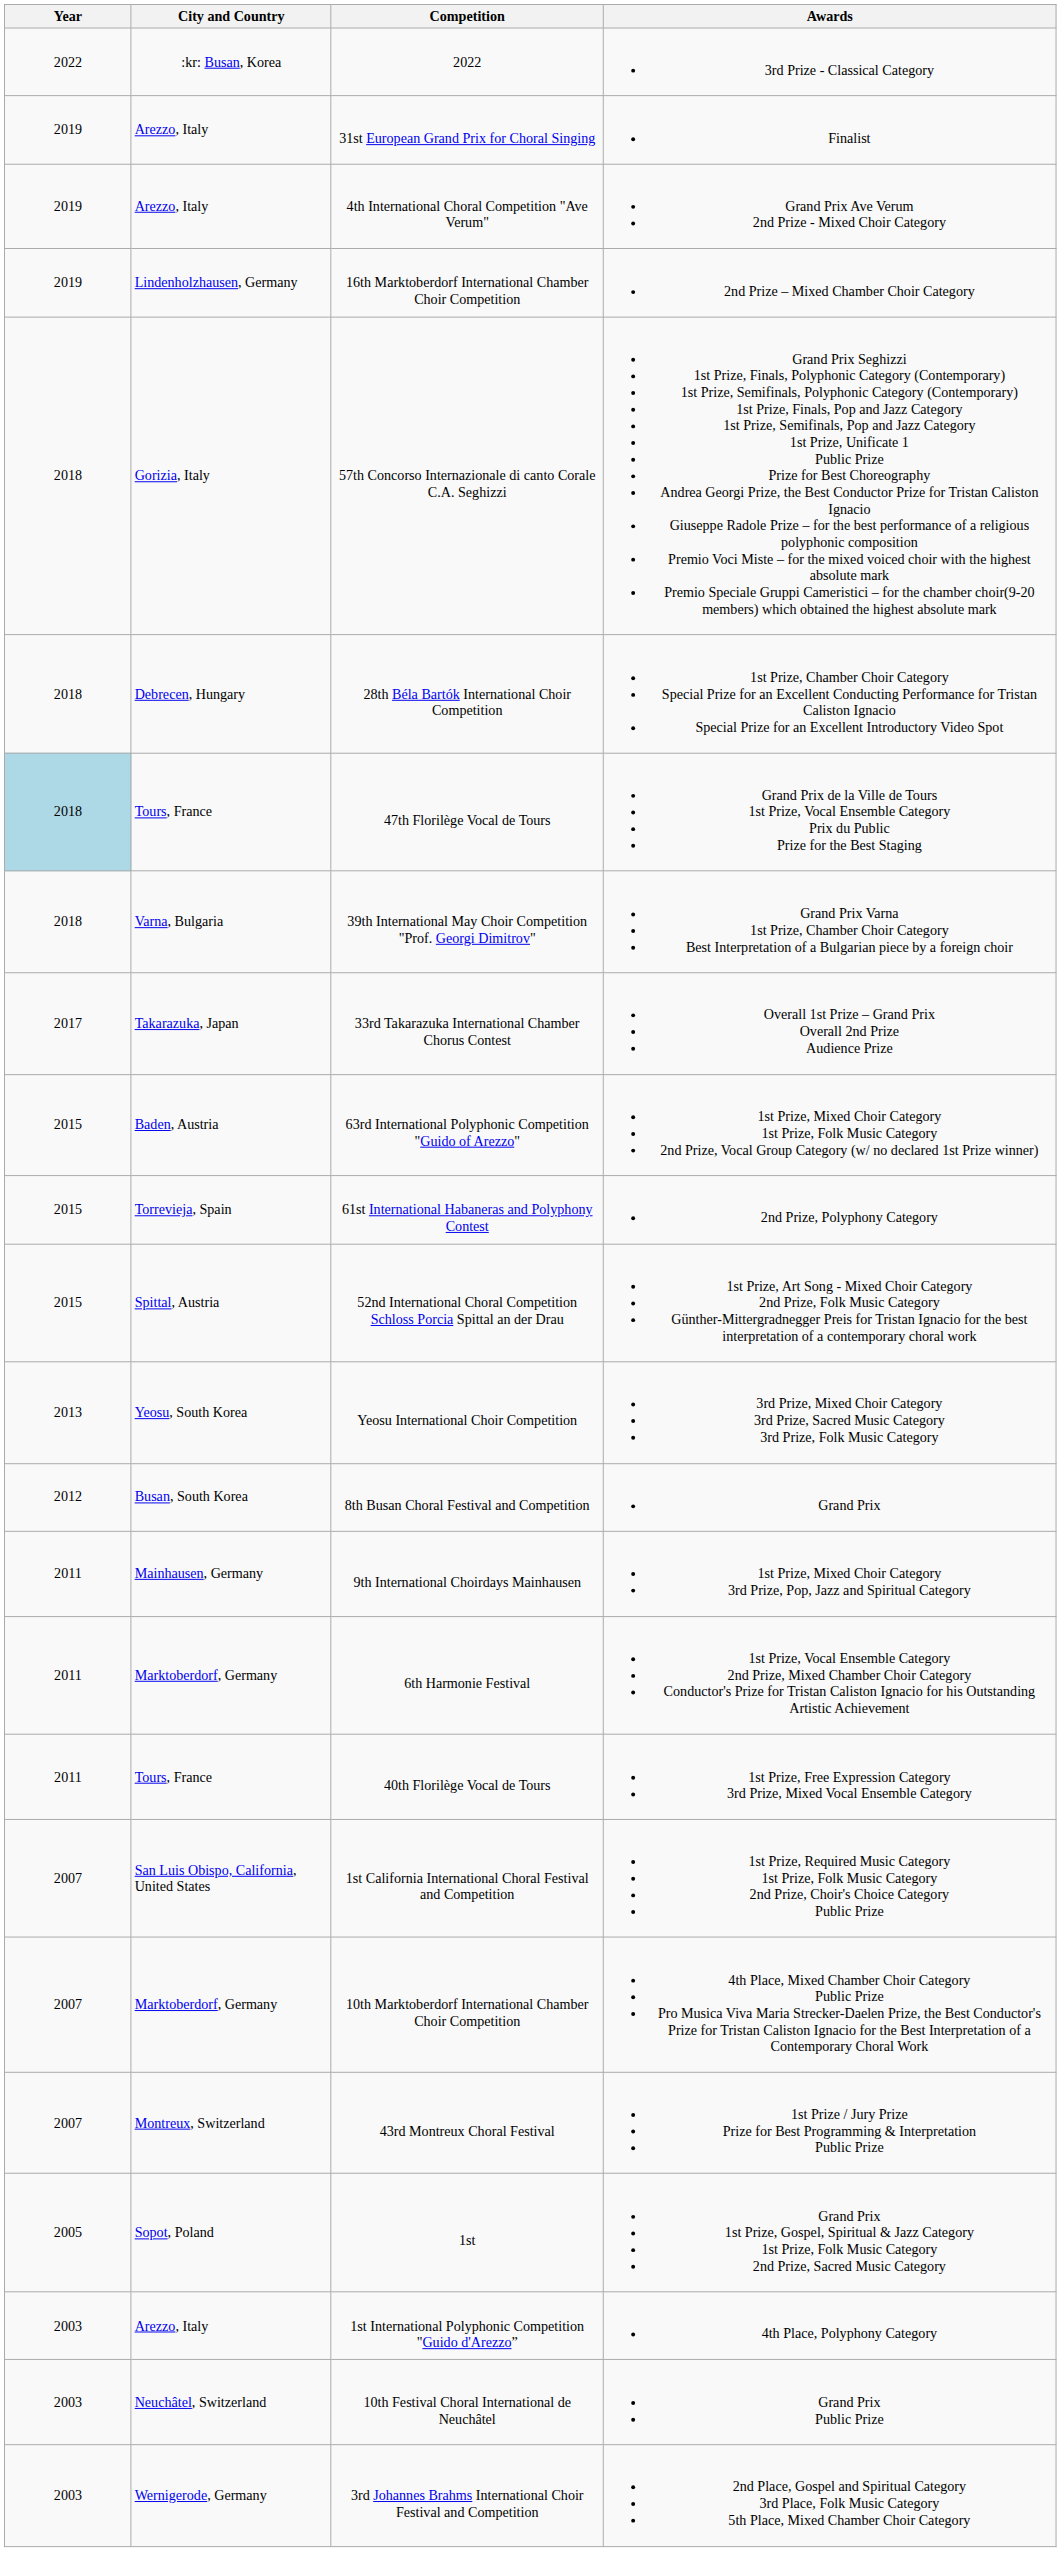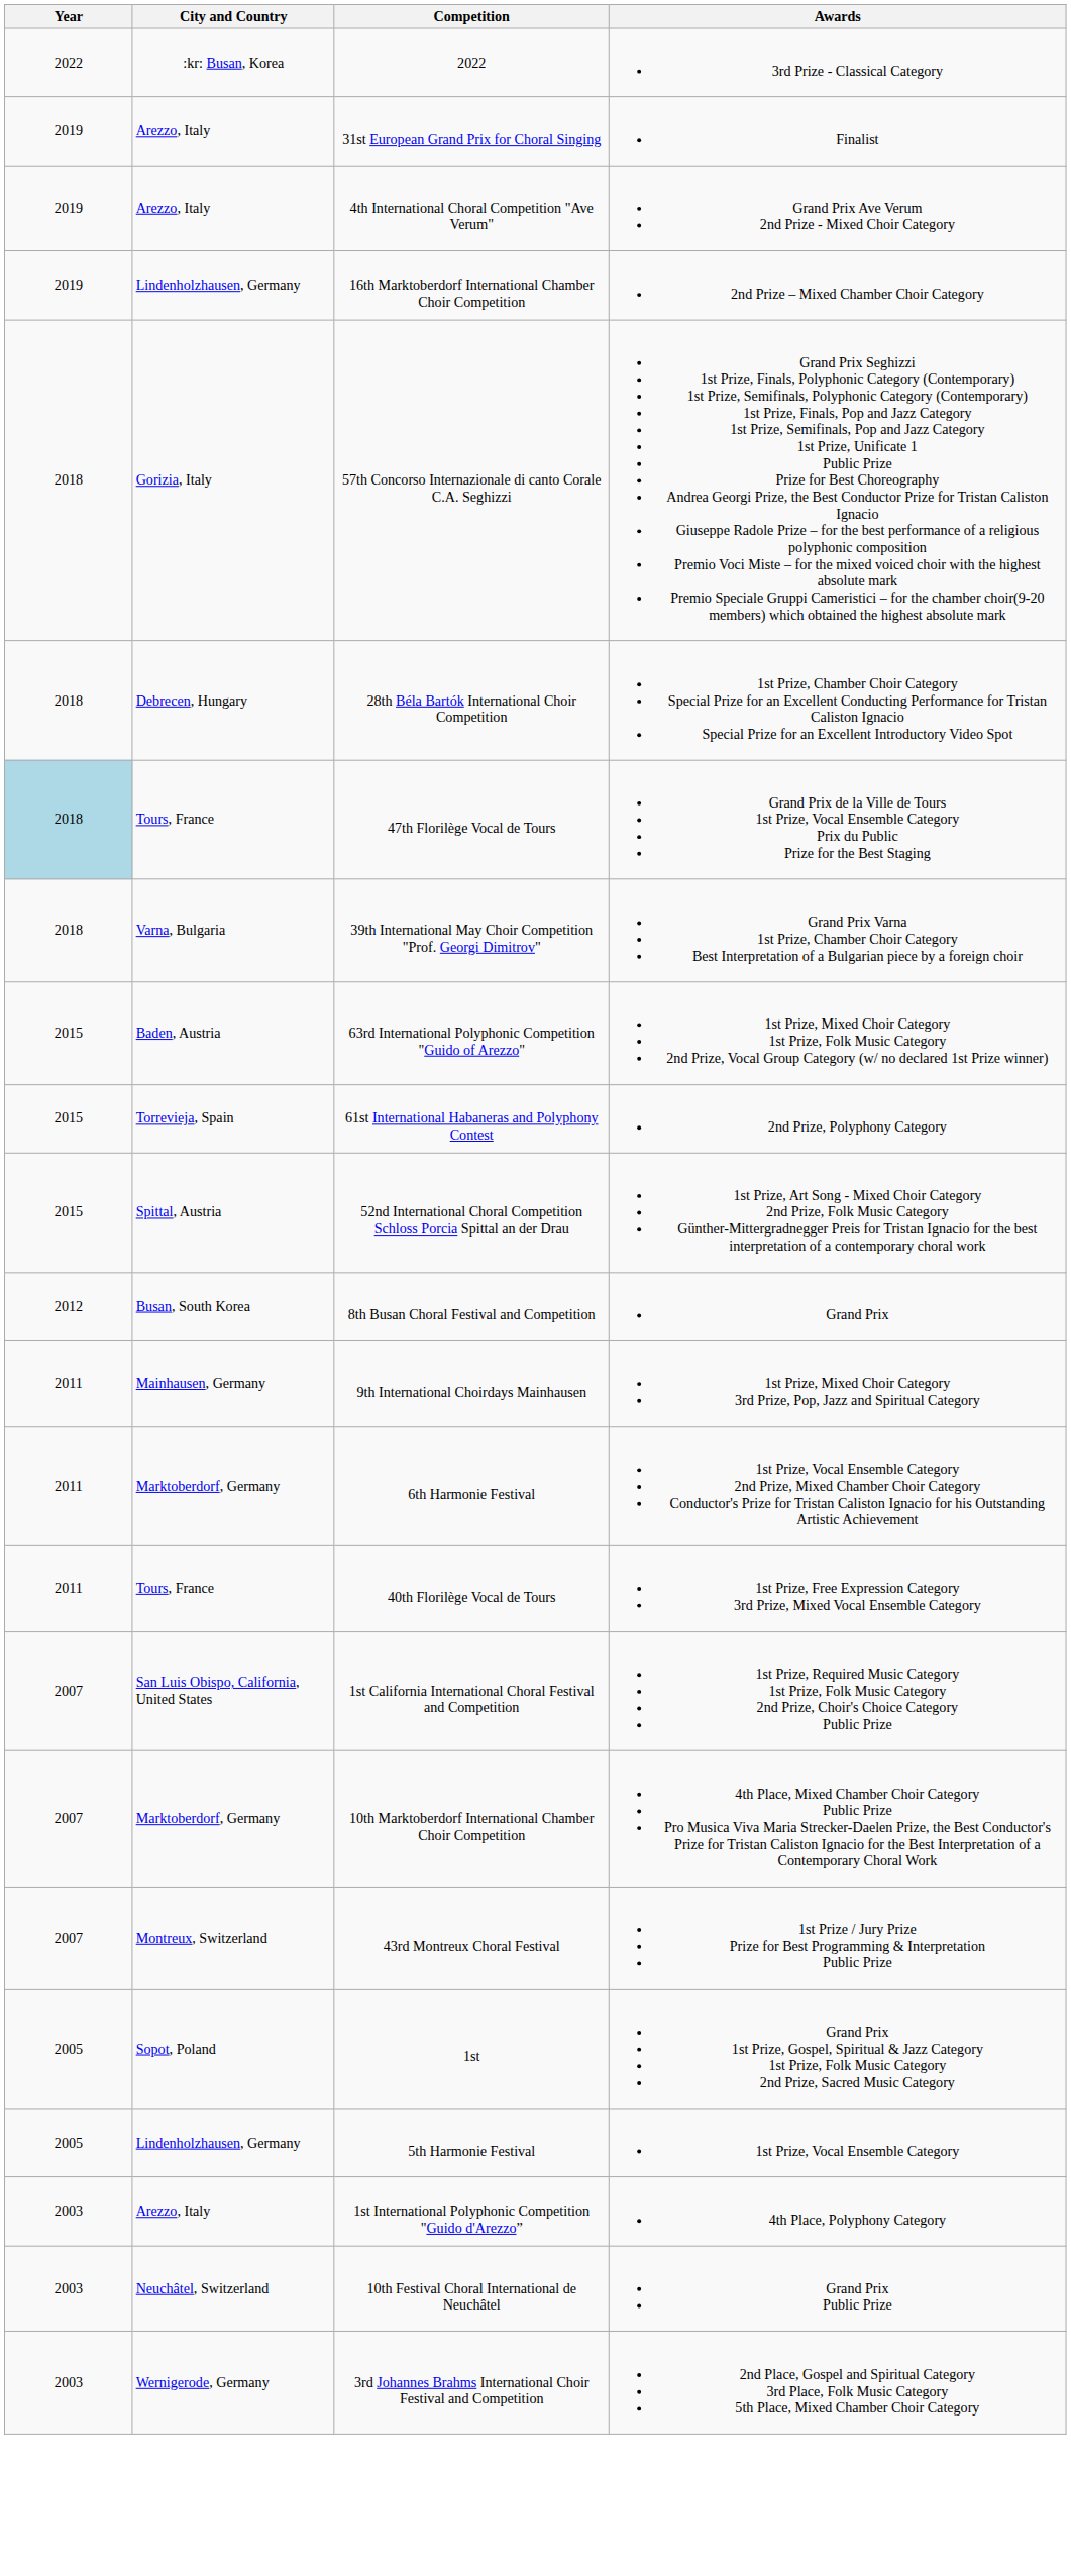- row: 2017 | Takarazuka, Japan | 33rd Takarazuka International Chamber Chorus Contest | Overall 1st Prize – Grand Prix Overall 2nd Prize Audience Prize
- row: 2013 | Yeosu, South Korea | Yeosu International Choir Competition | 3rd Prize, Mixed Choir Category 3rd Prize, Sacred Music Category 3rd Prize, Folk Music Category
+ row: 2005 | Lindenholzhausen, Germany | 5th Harmonie Festival | 1st Prize, Vocal Ensemble Category
